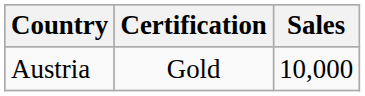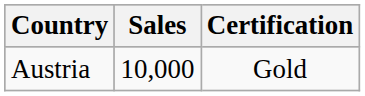columns swapped: Sales <-> Certification
